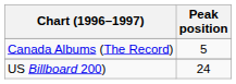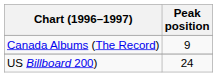Canada Albums (The Record) | Peak position: 5 -> 9
